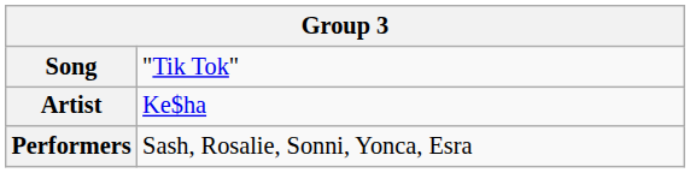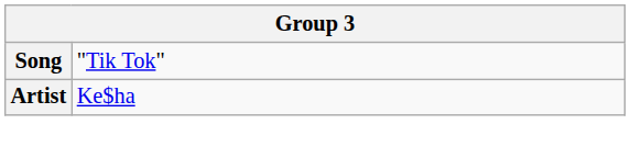- row: Performers | Sash, Rosalie, Sonni, Yonca, Esra
